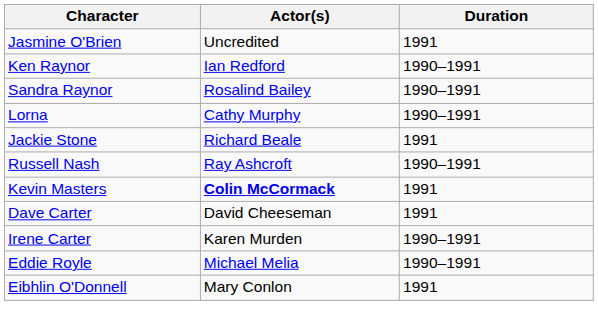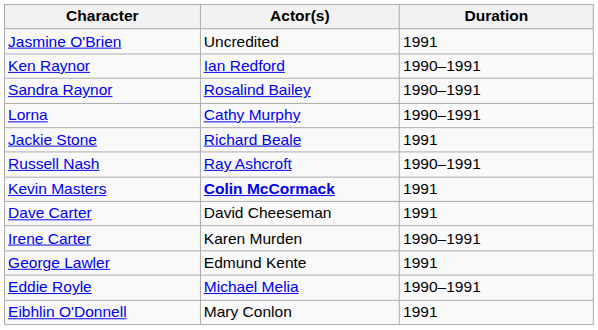+ row: George Lawler | Edmund Kente | 1991
